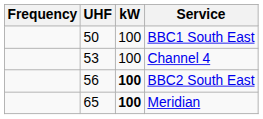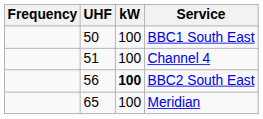Channel 4 | UHF: 53 -> 51
Meridian | kW: bold -> normal
